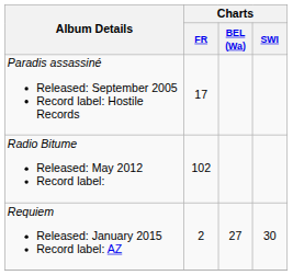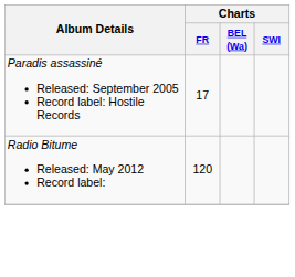Radio Bitume Released: May 2012 Record label: | Charts / FR: 102 -> 120
- row: Requiem Released: January 2015 Record label: AZ | 2 | 27 | 30
